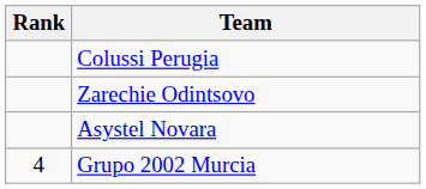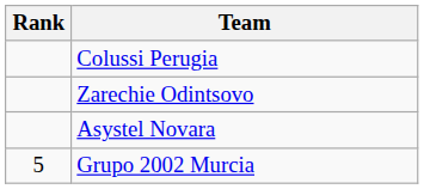Grupo 2002 Murcia | Rank: 4 -> 5
